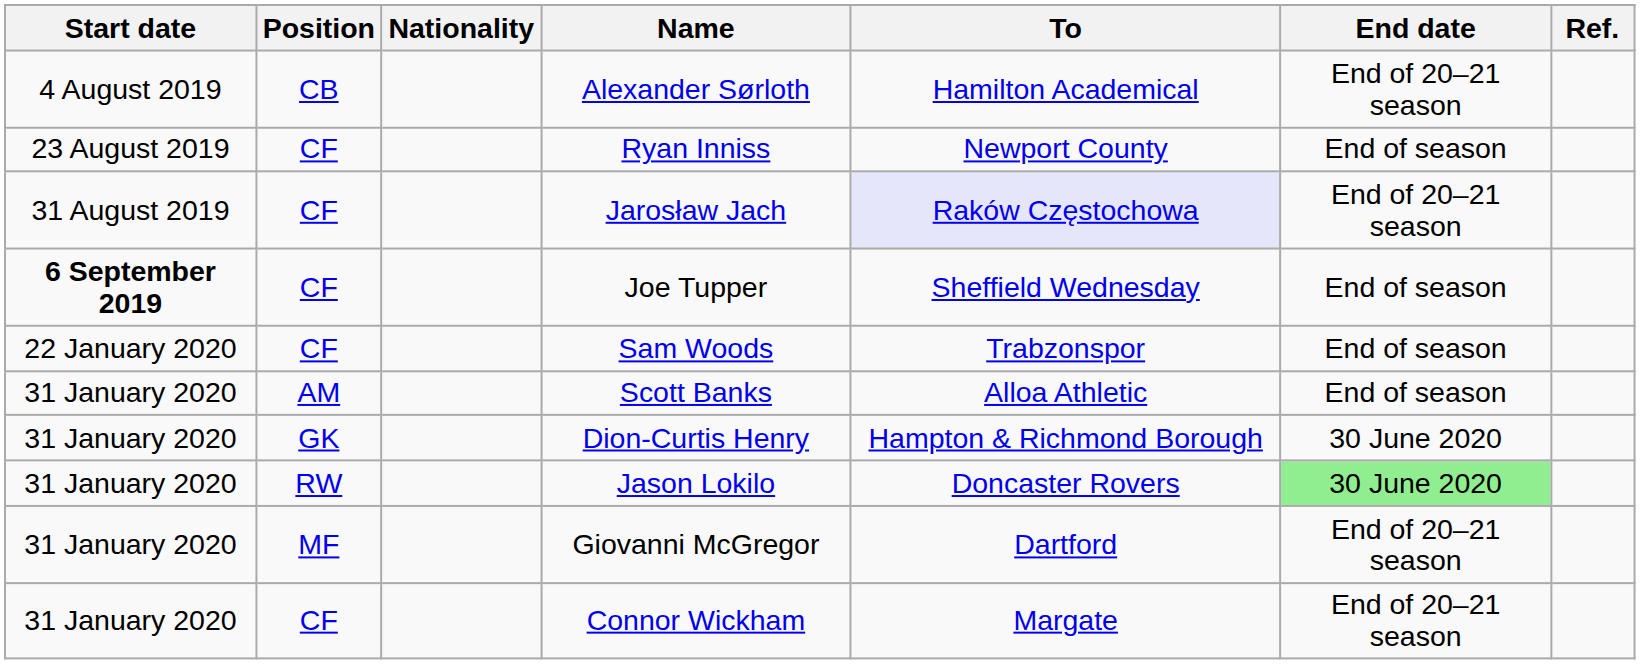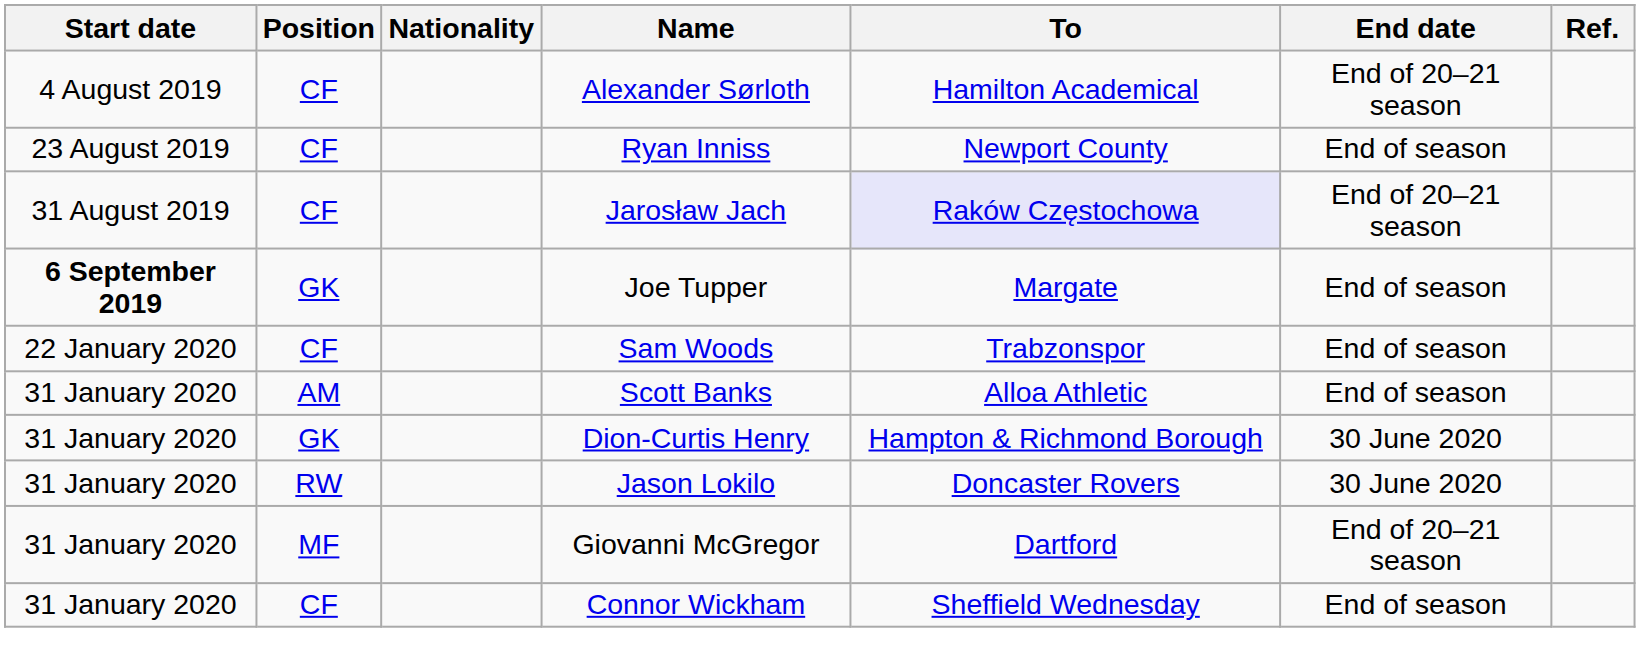Alexander Sørloth | Position: CB -> CF
Joe Tupper | Position: CF -> GK
Joe Tupper | To: Sheffield Wednesday -> Margate
Jason Lokilo | End date: lightgreen background -> no background
Connor Wickham | To: Margate -> Sheffield Wednesday
Connor Wickham | End date: End of 20–21 season -> End of season
